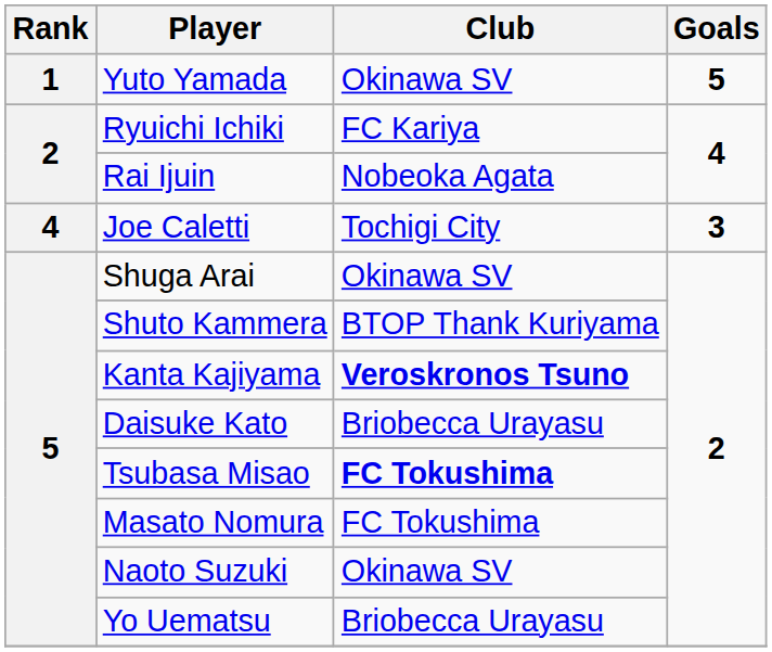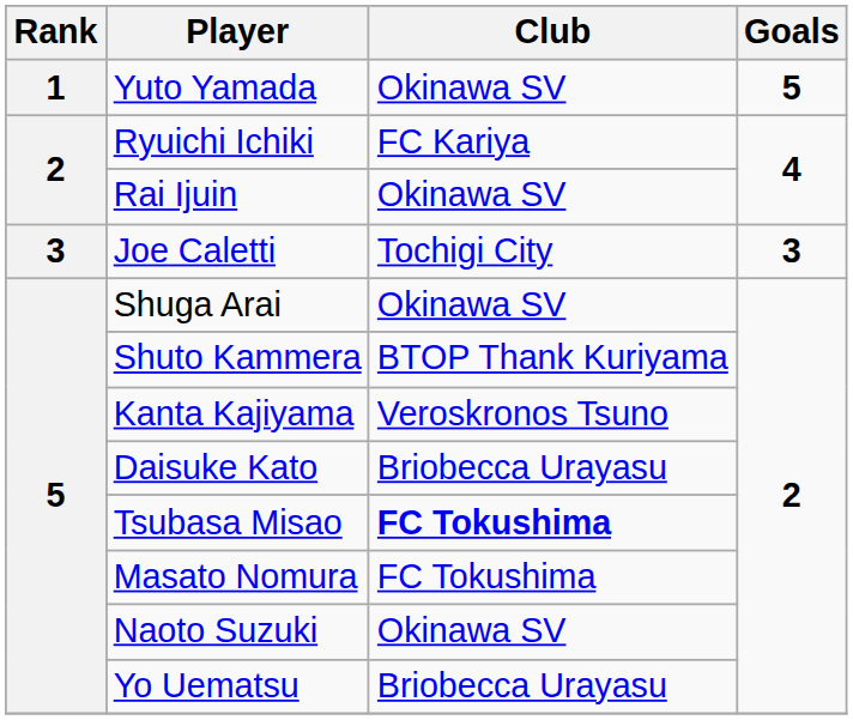Rai Ijuin | Club: Nobeoka Agata -> Okinawa SV
Joe Caletti | Rank: 4 -> 3
Kanta Kajiyama | Club: bold -> normal
